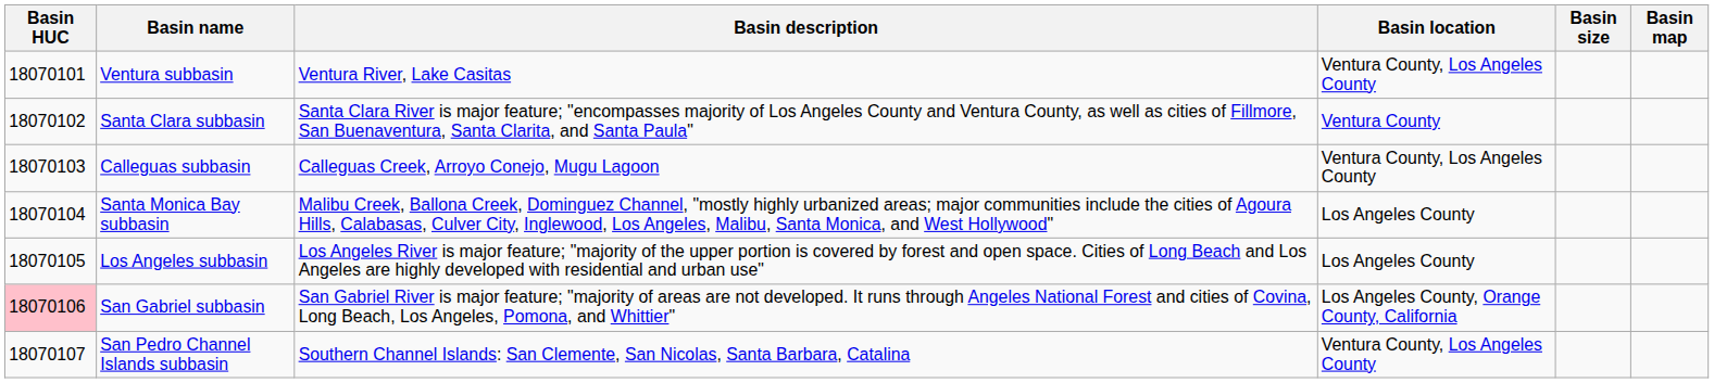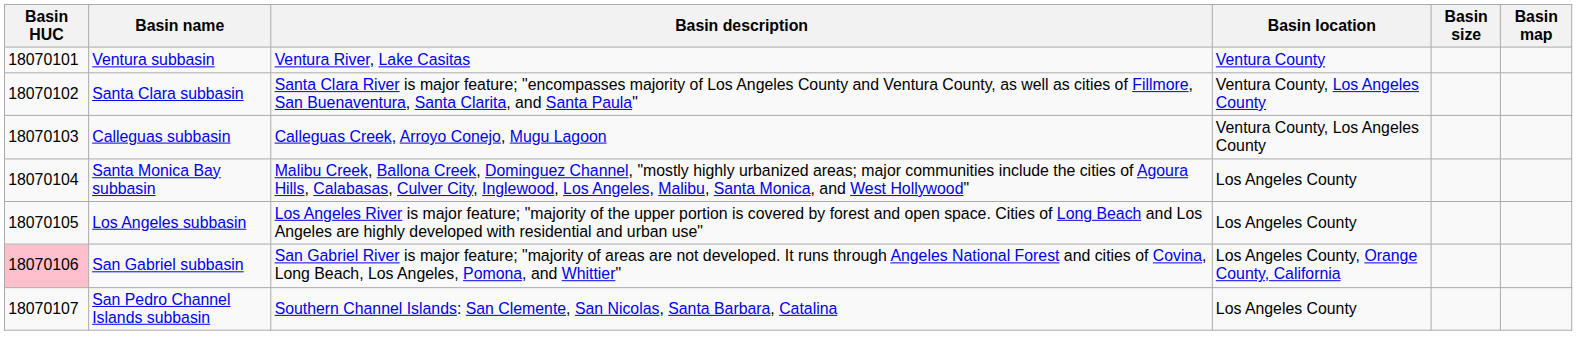Ventura subbasin | Basin location: Ventura County, Los Angeles County -> Ventura County
Santa Clara subbasin | Basin location: Ventura County -> Ventura County, Los Angeles County
San Pedro Channel Islands subbasin | Basin location: Ventura County, Los Angeles County -> Los Angeles County
